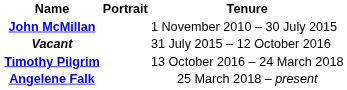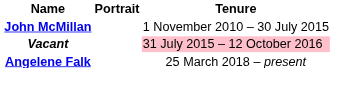Vacant | Tenure: no background -> pink background
- row: Timothy Pilgrim | 13 October 2016 – 24 March 2018
